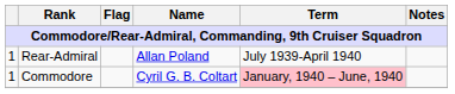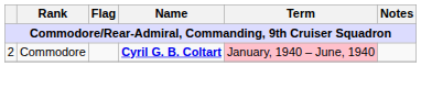- row: 1 | Rear-Admiral | Allan Poland | July 1939-April 1940
Commodore | column 1: 1 -> 2
Commodore | Name: normal -> bold
